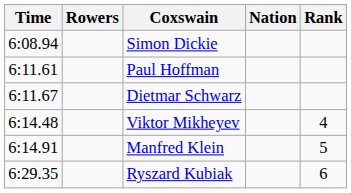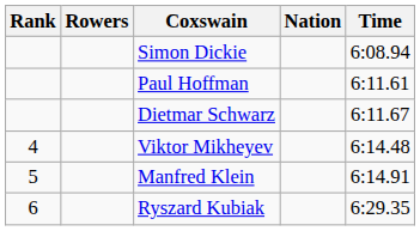columns swapped: Rank <-> Time
